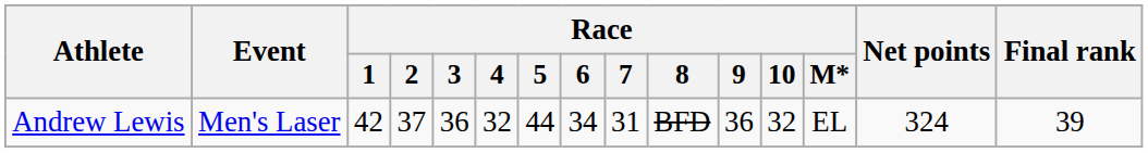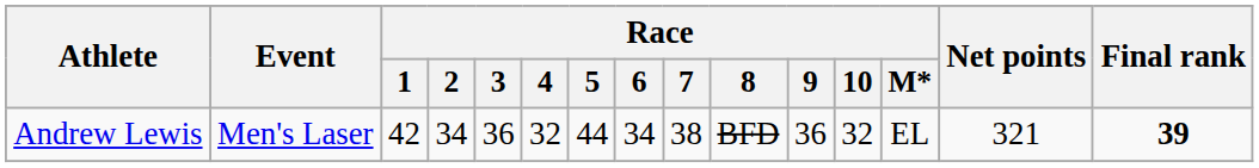Andrew Lewis | Race / 2: 37 -> 34
Andrew Lewis | Race / 7: 31 -> 38
Andrew Lewis | Net points: 324 -> 321
Andrew Lewis | Final rank: normal -> bold
